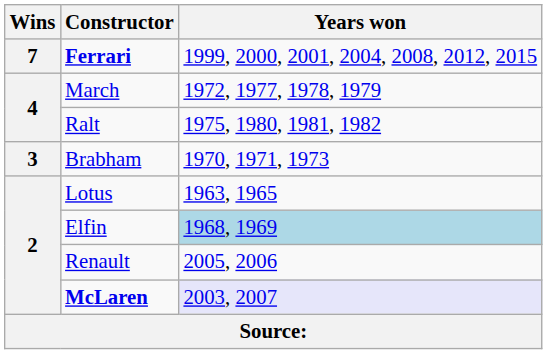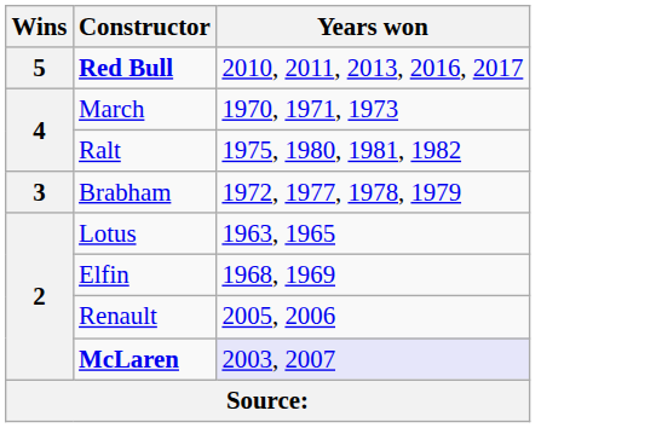- row: 7 | Ferrari | 1999, 2000, 2001, 2004, 2008, 2012, 2015
+ row: 5 | Red Bull | 2010, 2011, 2013, 2016, 2017
March | Years won: 1972, 1977, 1978, 1979 -> 1970, 1971, 1973
Brabham | Years won: 1970, 1971, 1973 -> 1972, 1977, 1978, 1979
Elfin | Years won: lightblue background -> no background
